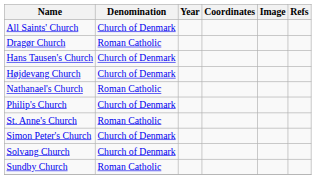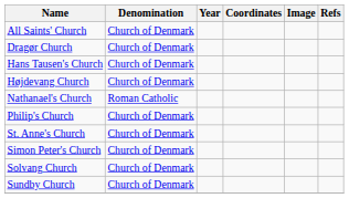Dragør Church | Denomination: Roman Catholic -> Church of Denmark
St. Anne's Church | Denomination: Roman Catholic -> Church of Denmark
Sundby Church | Denomination: Roman Catholic -> Church of Denmark
